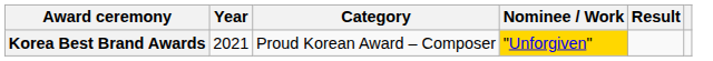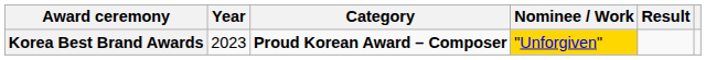Korea Best Brand Awards | Year: 2021 -> 2023
Korea Best Brand Awards | Category: normal -> bold
